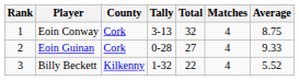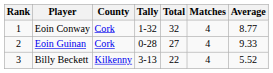Eoin Conway | Tally: 3-13 -> 1-32
Eoin Conway | Average: 8.75 -> 8.77
Billy Beckett | Tally: 1-32 -> 3-13
